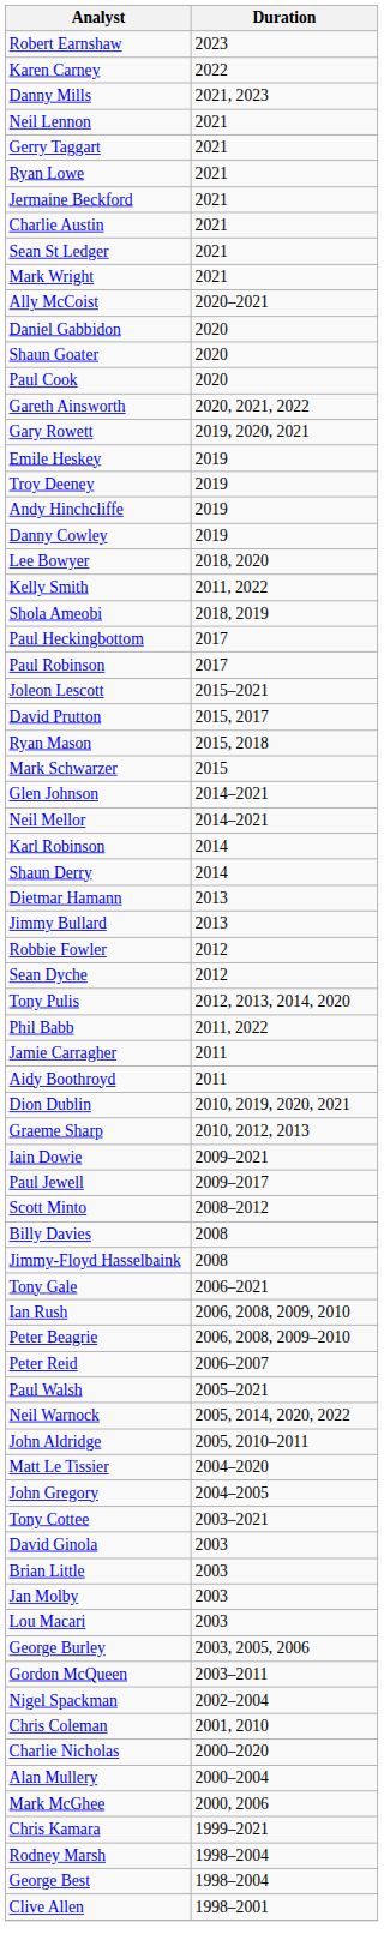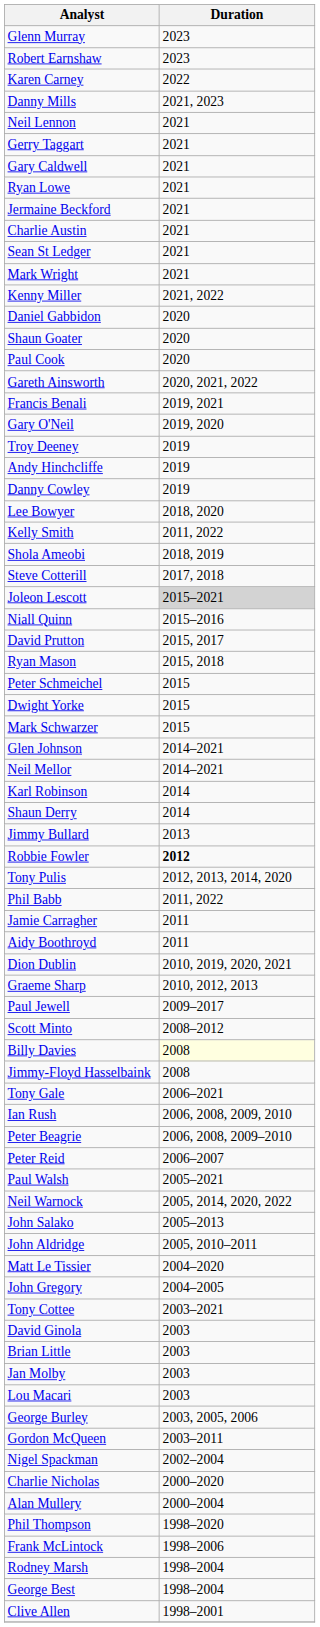+ row: Glenn Murray | 2023
+ row: Gary Caldwell | 2021
+ row: Kenny Miller | 2021, 2022
- row: Ally McCoist | 2020–2021
- row: Gary Rowett | 2019, 2020, 2021
+ row: Francis Benali | 2019, 2021
+ row: Gary O'Neil | 2019, 2020
- row: Emile Heskey | 2019
+ row: Steve Cotterill | 2017, 2018
- row: Paul Heckingbottom | 2017
- row: Paul Robinson | 2017
Joleon Lescott | Duration: no background -> lightgrey background
+ row: Niall Quinn | 2015–2016
+ row: Peter Schmeichel | 2015
+ row: Dwight Yorke | 2015
- row: Dietmar Hamann | 2013
Robbie Fowler | Duration: normal -> bold
- row: Sean Dyche | 2012
- row: Iain Dowie | 2009–2021
Billy Davies | Duration: no background -> lightyellow background
+ row: John Salako | 2005–2013
- row: Chris Coleman | 2001, 2010
- row: Mark McGhee | 2000, 2006
- row: Chris Kamara | 1999–2021
+ row: Phil Thompson | 1998–2020
+ row: Frank McLintock | 1998–2006
